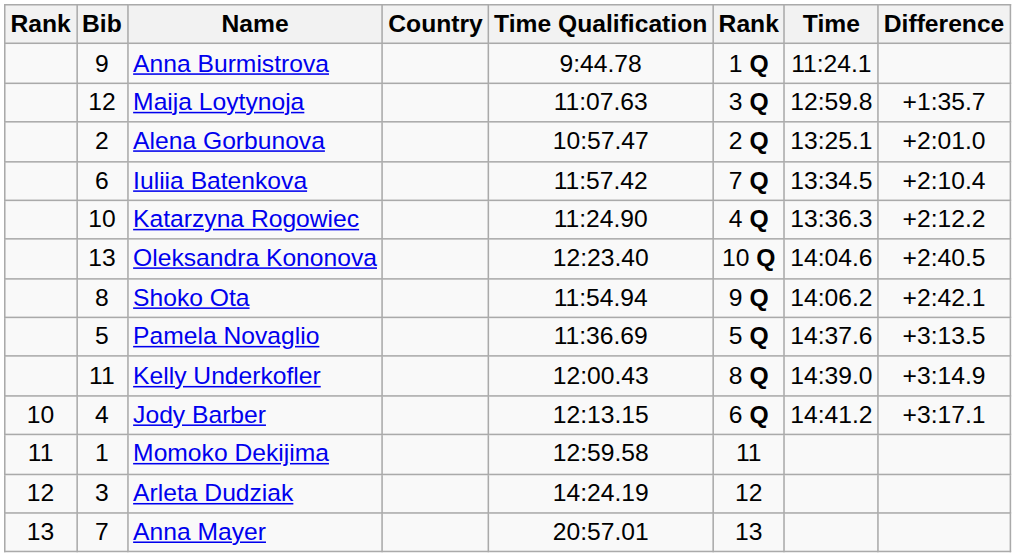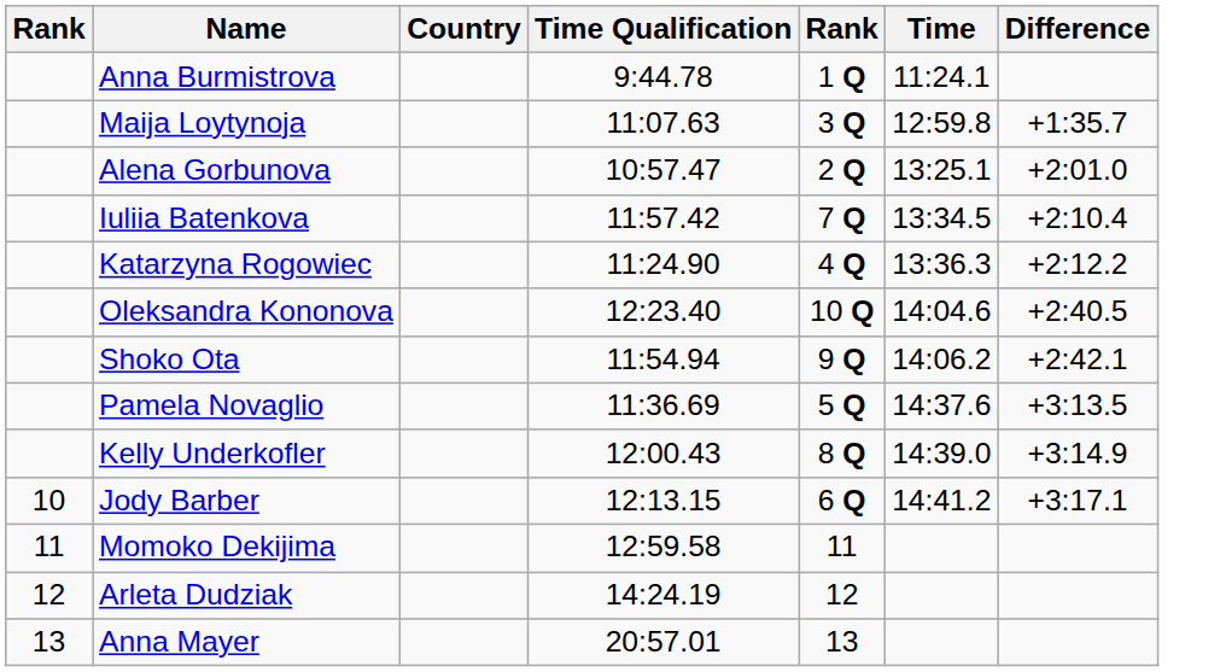- column: Bib | 9 | 12 | 2 | 6 | 10 | 13 | 8 | 5 | 11 | 4 | 1 | 3 | 7
